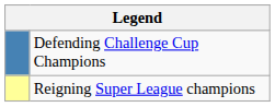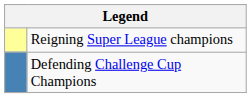rows swapped: Reigning Super League champions <-> Defending Challenge Cup Champions
